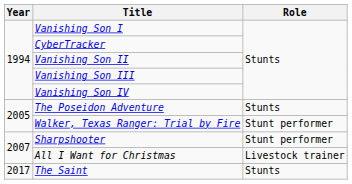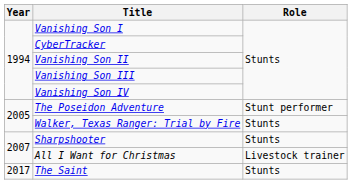The Poseidon Adventure | Role: Stunts -> Stunt performer
Walker, Texas Ranger: Trial by Fire | Role: Stunt performer -> Stunts
Sharpshooter | Role: Stunt performer -> Stunts
